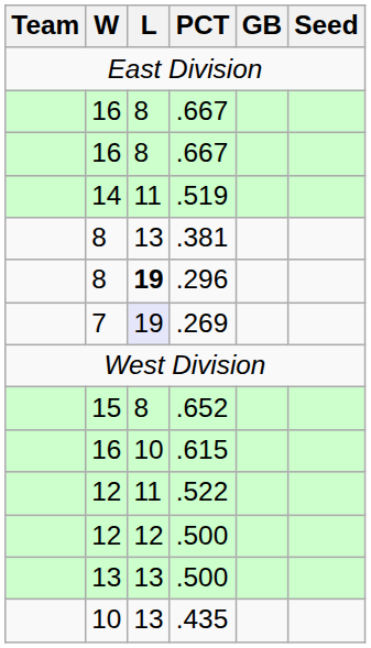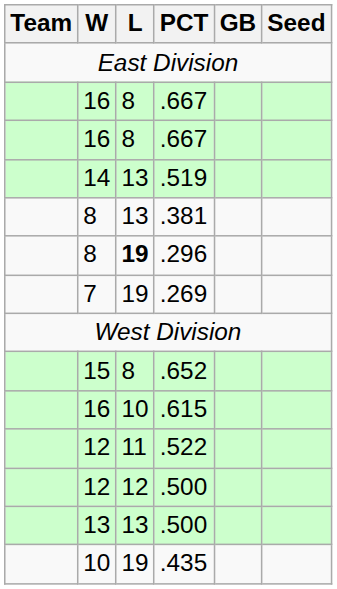.519 | L: 11 -> 13
.269 | L: lavender background -> no background
.435 | L: 13 -> 19
